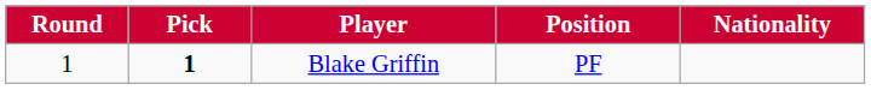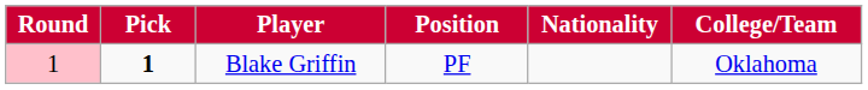+ column: College/Team | Oklahoma
Blake Griffin | Round: no background -> pink background
